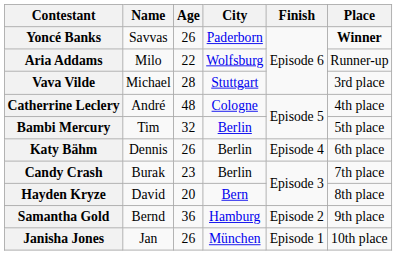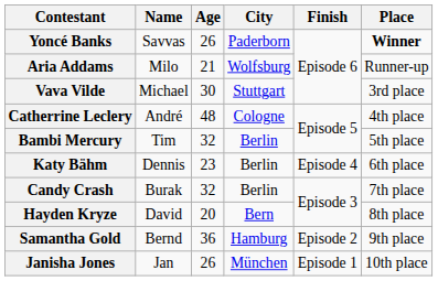Aria Addams | Age: 22 -> 21
Vava Vilde | Age: 28 -> 30
Katy Bähm | Age: 26 -> 23
Candy Crash | Age: 23 -> 32
